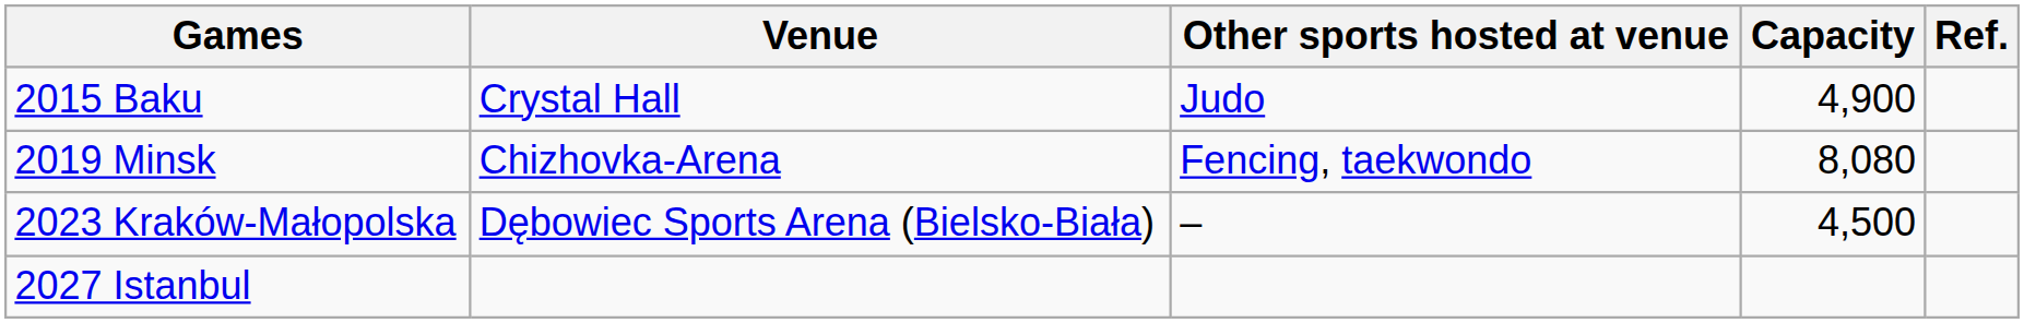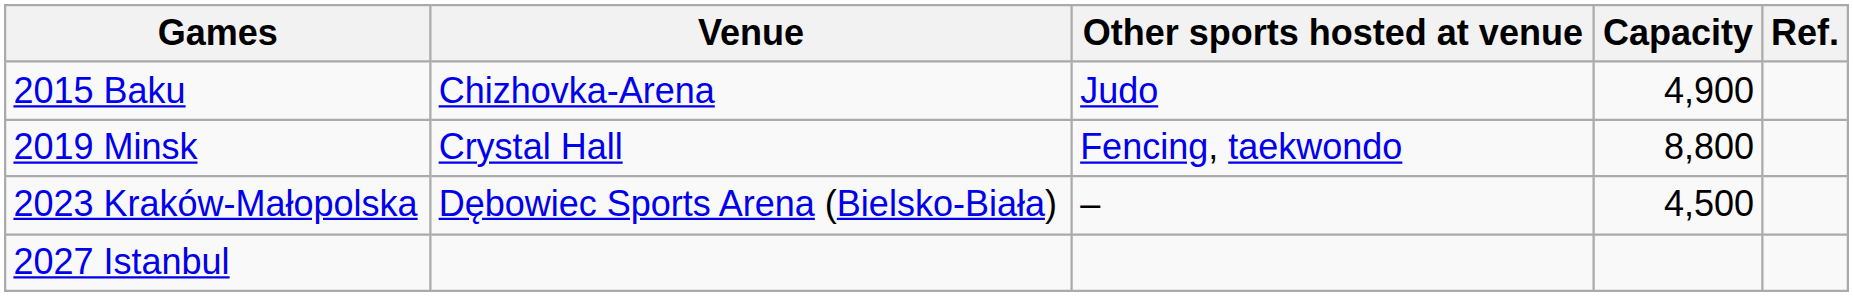2015 Baku | Venue: Crystal Hall -> Chizhovka-Arena
2019 Minsk | Venue: Chizhovka-Arena -> Crystal Hall
2019 Minsk | Capacity: 8,080 -> 8,800
